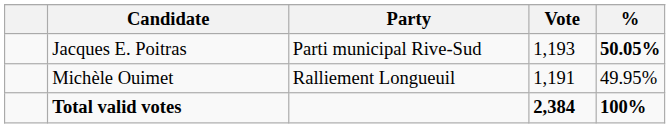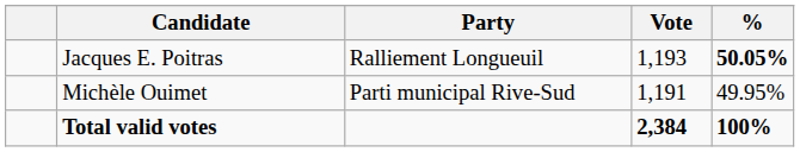Jacques E. Poitras | Party: Parti municipal Rive-Sud -> Ralliement Longueuil
Michèle Ouimet | Party: Ralliement Longueuil -> Parti municipal Rive-Sud
